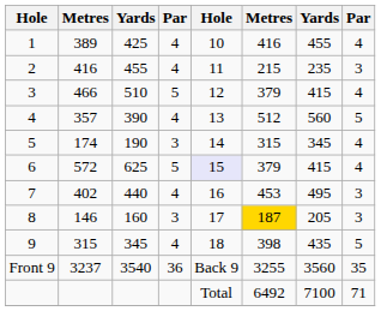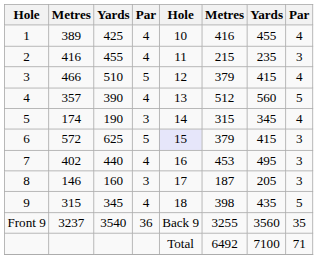6 | column 8: 4 -> 3
8 | column 6: gold background -> no background
